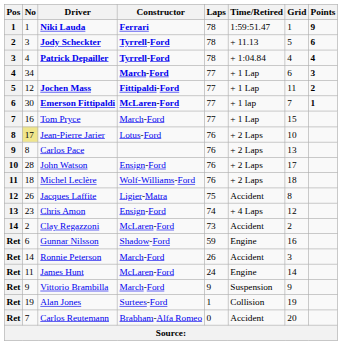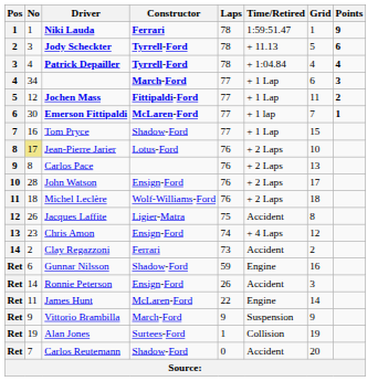Tom Pryce | Constructor: March-Ford -> Shadow-Ford
Clay Regazzoni | Constructor: McLaren-Ford -> Ferrari
Ronnie Peterson | Constructor: March-Ford -> Ensign-Ford
James Hunt | Laps: 24 -> 22
Carlos Reutemann | Constructor: Brabham-Alfa Romeo -> Shadow-Ford
